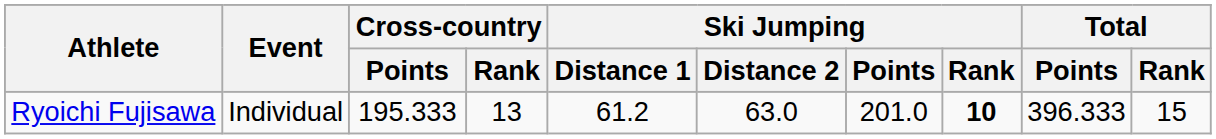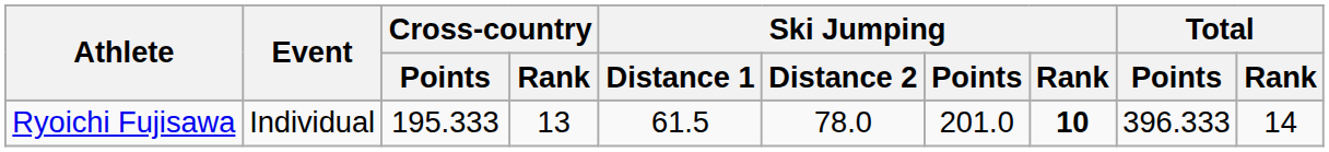Ryoichi Fujisawa | Ski Jumping / Distance 1: 61.2 -> 61.5
Ryoichi Fujisawa | Ski Jumping / Distance 2: 63.0 -> 78.0
Ryoichi Fujisawa | Total / Rank: 15 -> 14
